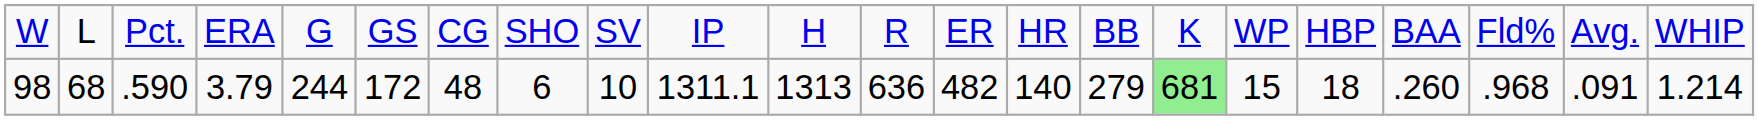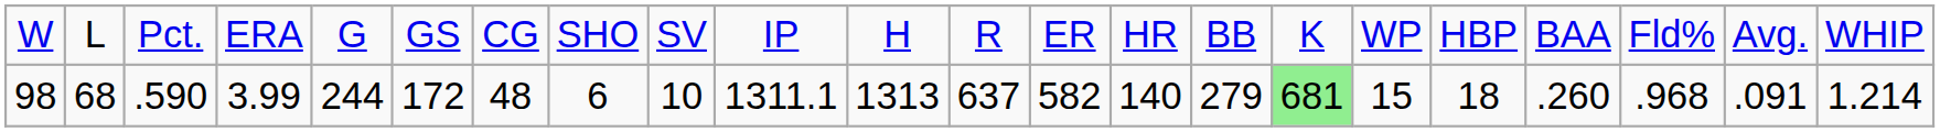98 | column 4: 3.79 -> 3.99
98 | column 12: 636 -> 637
98 | column 13: 482 -> 582
